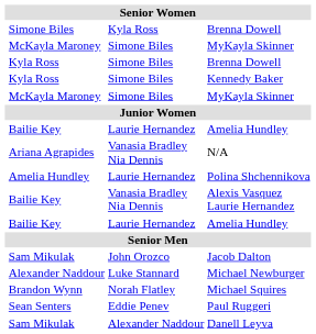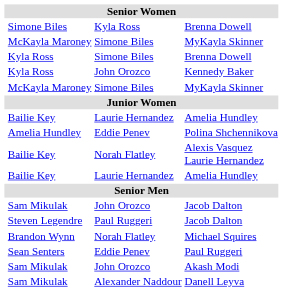Kennedy Baker | column 3: Simone Biles -> John Orozco
- row: Ariana Agrapides | Vanasia Bradley Nia Dennis | N/A
Polina Shchennikova | column 3: Laurie Hernandez -> Eddie Penev
Alexis Vasquez Laurie Hernandez | column 3: Vanasia Bradley Nia Dennis -> Norah Flatley
+ row: Steven Legendre | Paul Ruggeri | Jacob Dalton
- row: Alexander Naddour | Luke Stannard | Michael Newburger
+ row: Sam Mikulak | John Orozco | Akash Modi
